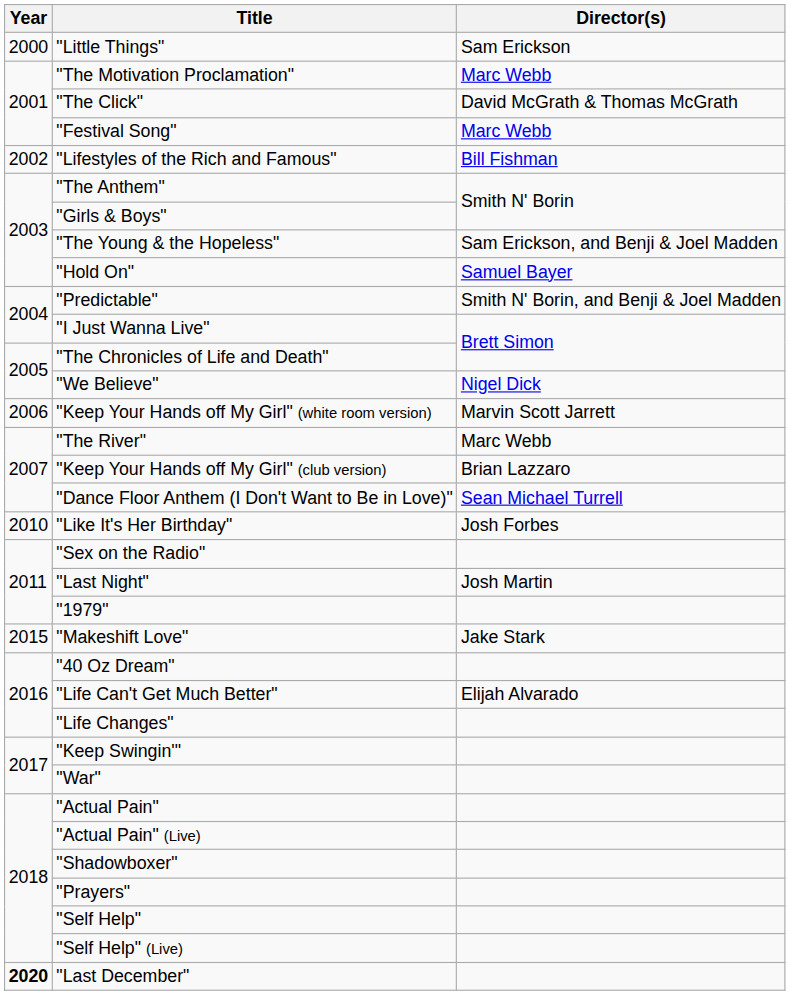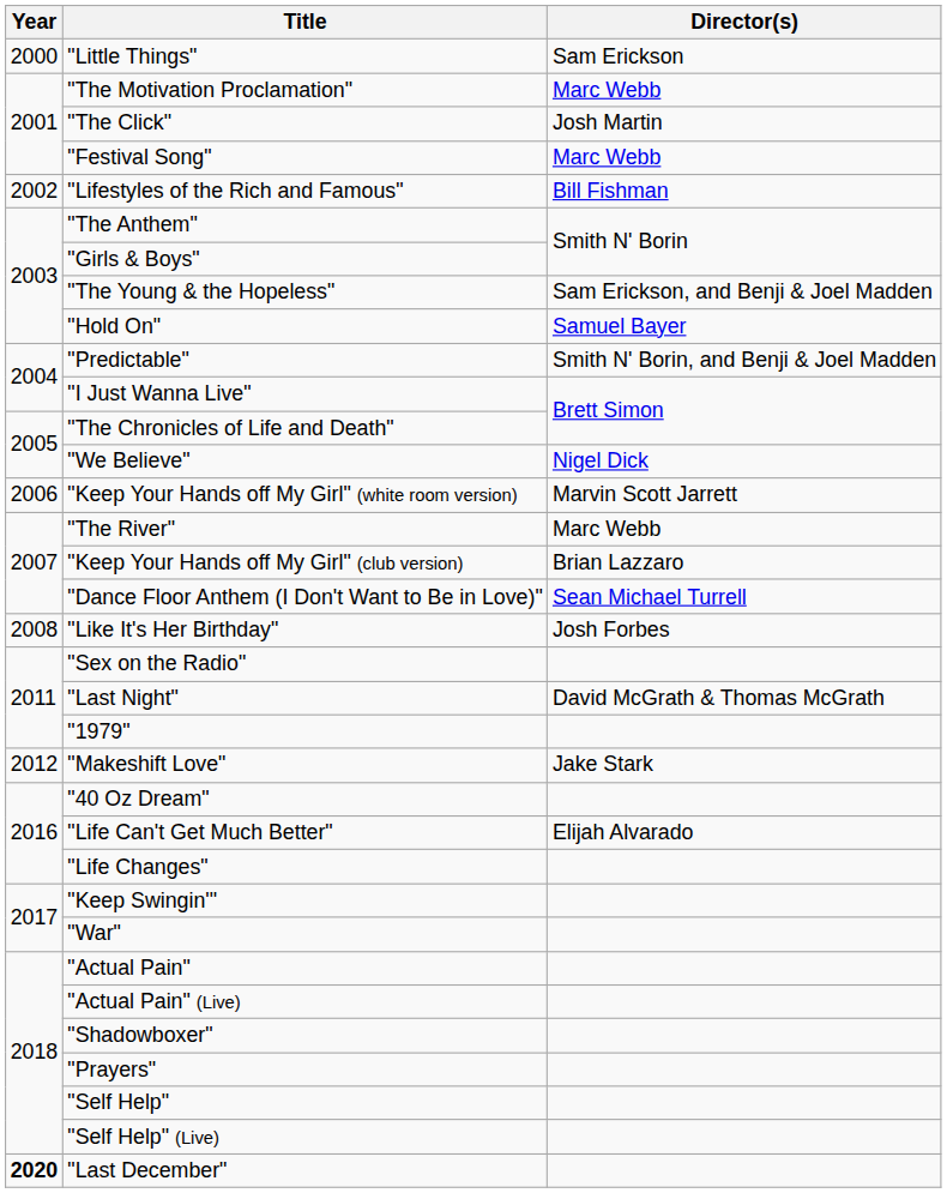"The Click" | Director(s): David McGrath & Thomas McGrath -> Josh Martin
"Like It's Her Birthday" | Year: 2010 -> 2008
"Last Night" | Director(s): Josh Martin -> David McGrath & Thomas McGrath
"Makeshift Love" | Year: 2015 -> 2012
